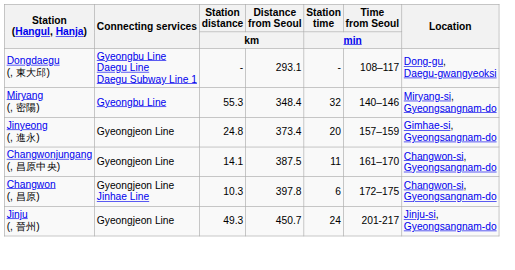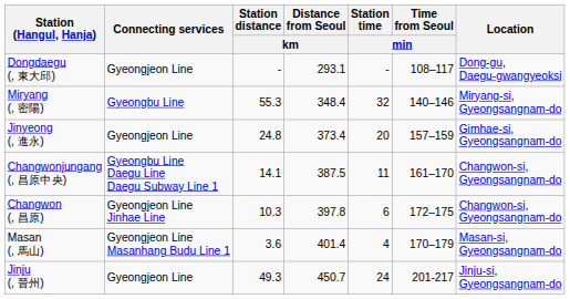Dongdaegu (, 東大邱) | Connecting services: Gyeongbu Line Daegu Line Daegu Subway Line 1 -> Gyeongjeon Line
Changwonjungang (, 昌原中央) | Connecting services: Gyeongjeon Line -> Gyeongbu Line Daegu Line Daegu Subway Line 1
+ row: Masan (, 馬山) | Gyeongjeon Line Masanhang Budu Line 1 | 3.6 | 401.4 | 4 | 170–179 | Masan-si, Gyeongsangnam-do
